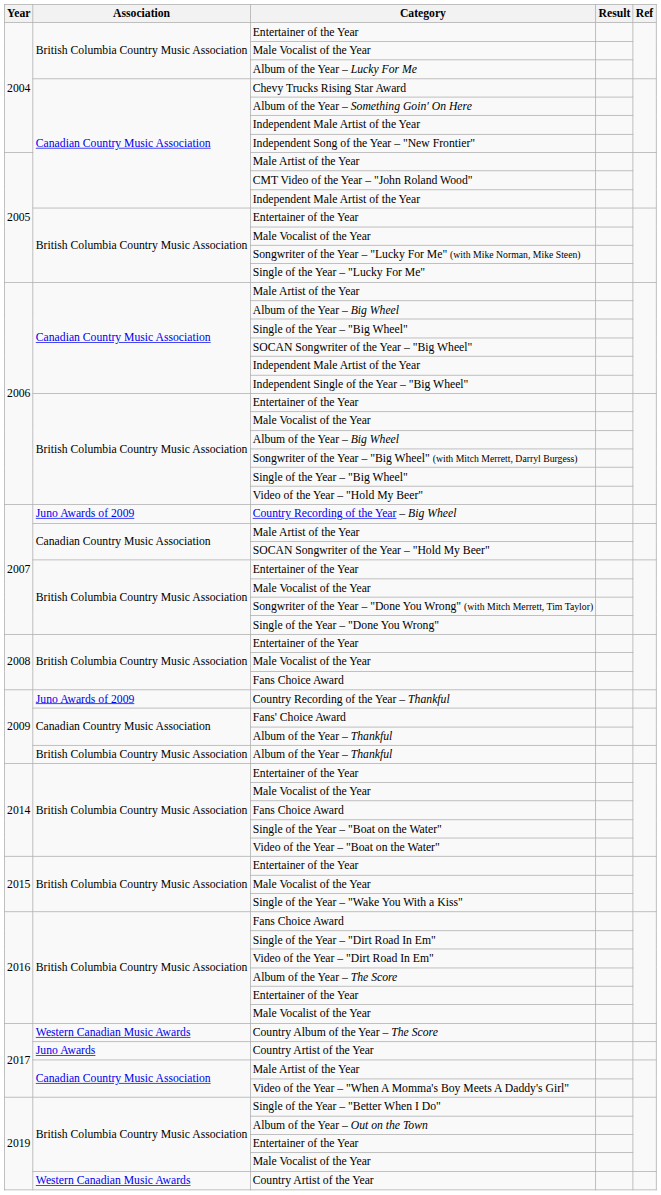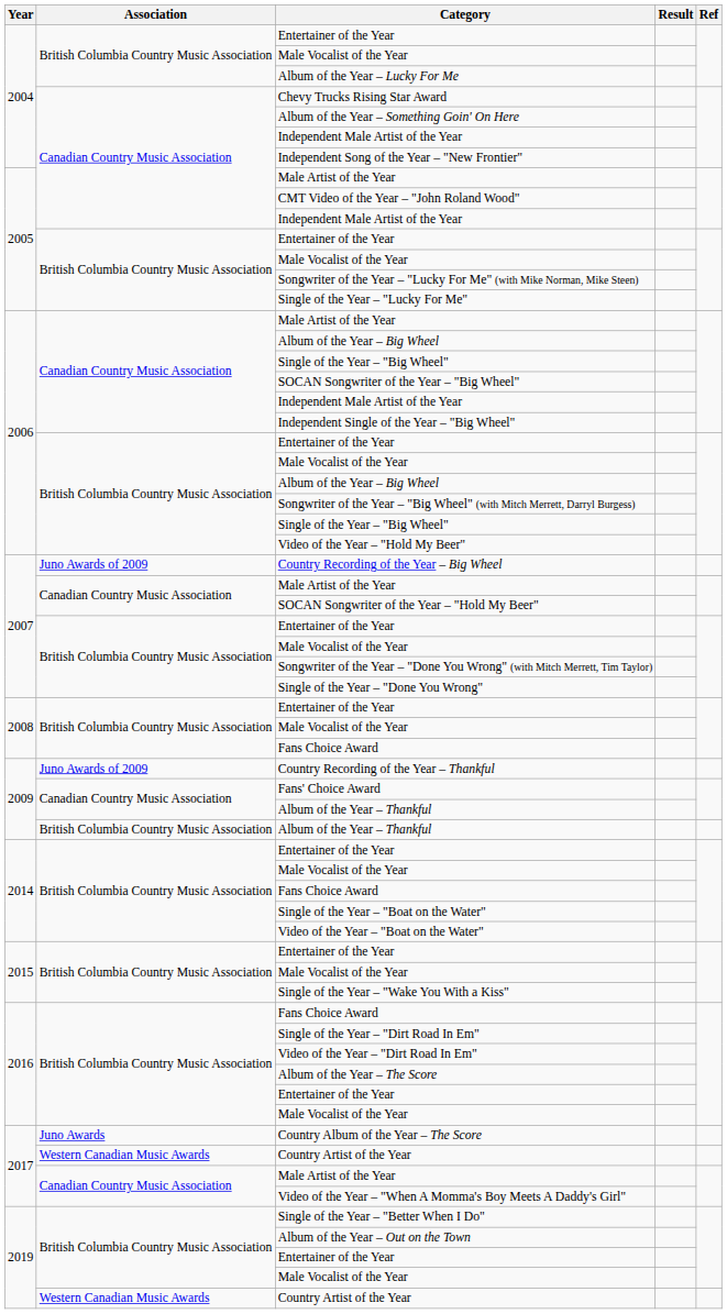Country Album of the Year – The Score | Association: Western Canadian Music Awards -> Juno Awards
2017 / Country Artist of the Year | Association: Juno Awards -> Western Canadian Music Awards
